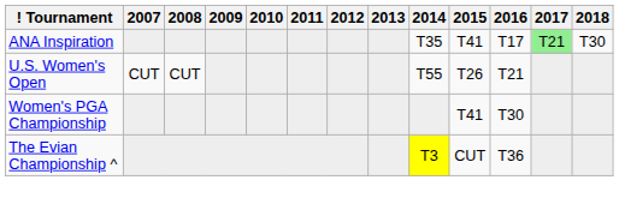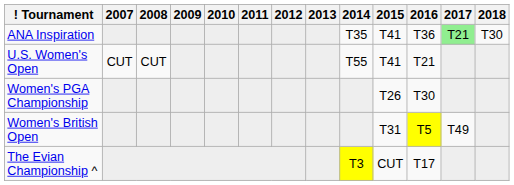ANA Inspiration | 2016: T17 -> T36
U.S. Women's Open | 2015: T26 -> T41
Women's PGA Championship | 2015: T41 -> T26
+ row: Women's British Open | T31 | T5 | T49
The Evian Championship ^ | 2016: T36 -> T17
